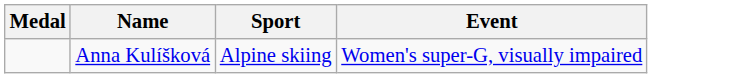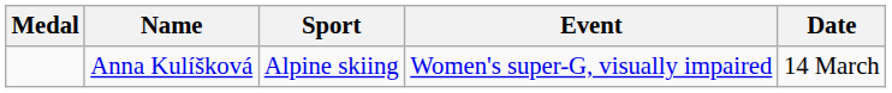+ column: Date | 14 March
